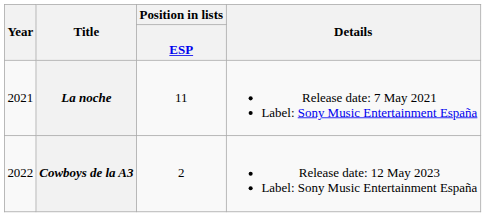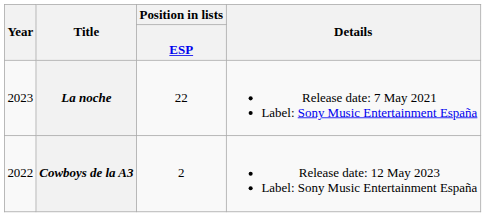La noche | Year: 2021 -> 2023
La noche | Position in lists / ESP: 11 -> 22
